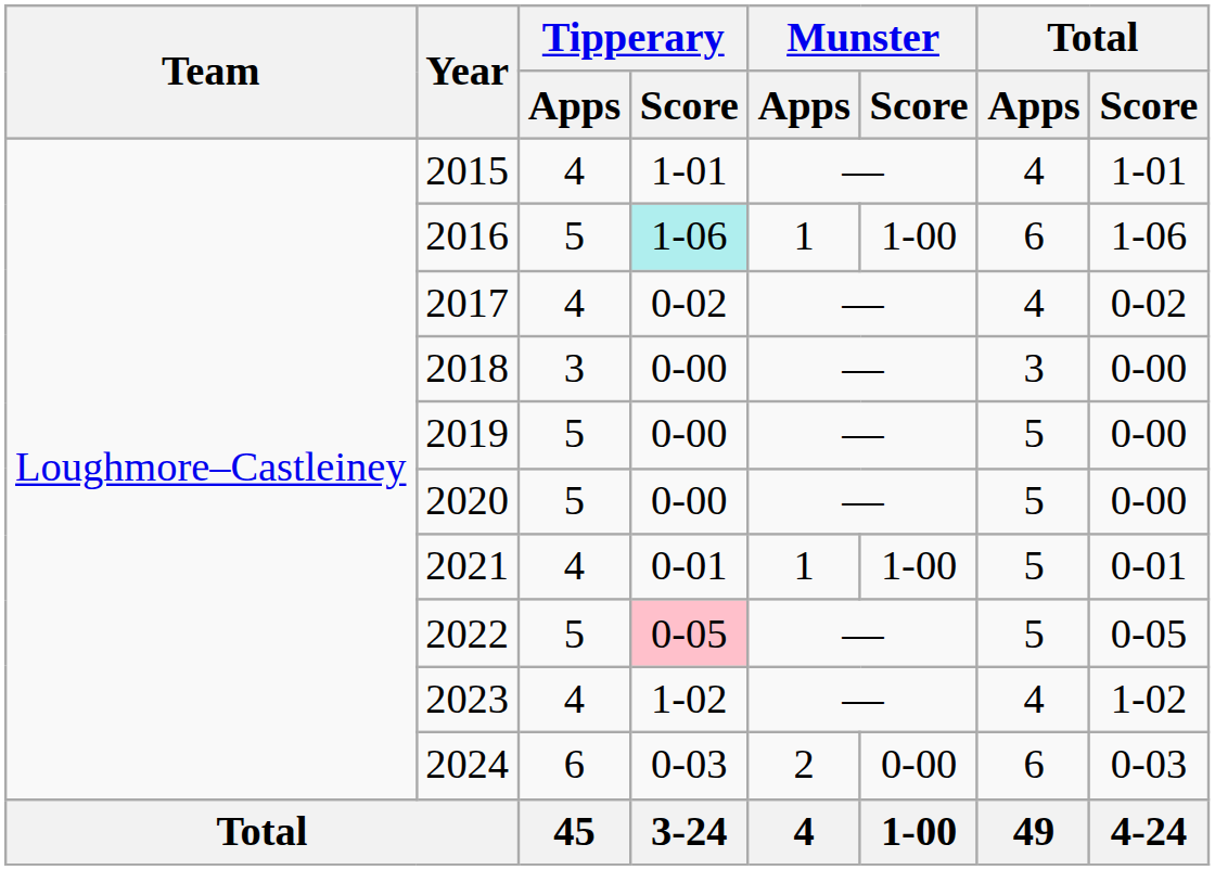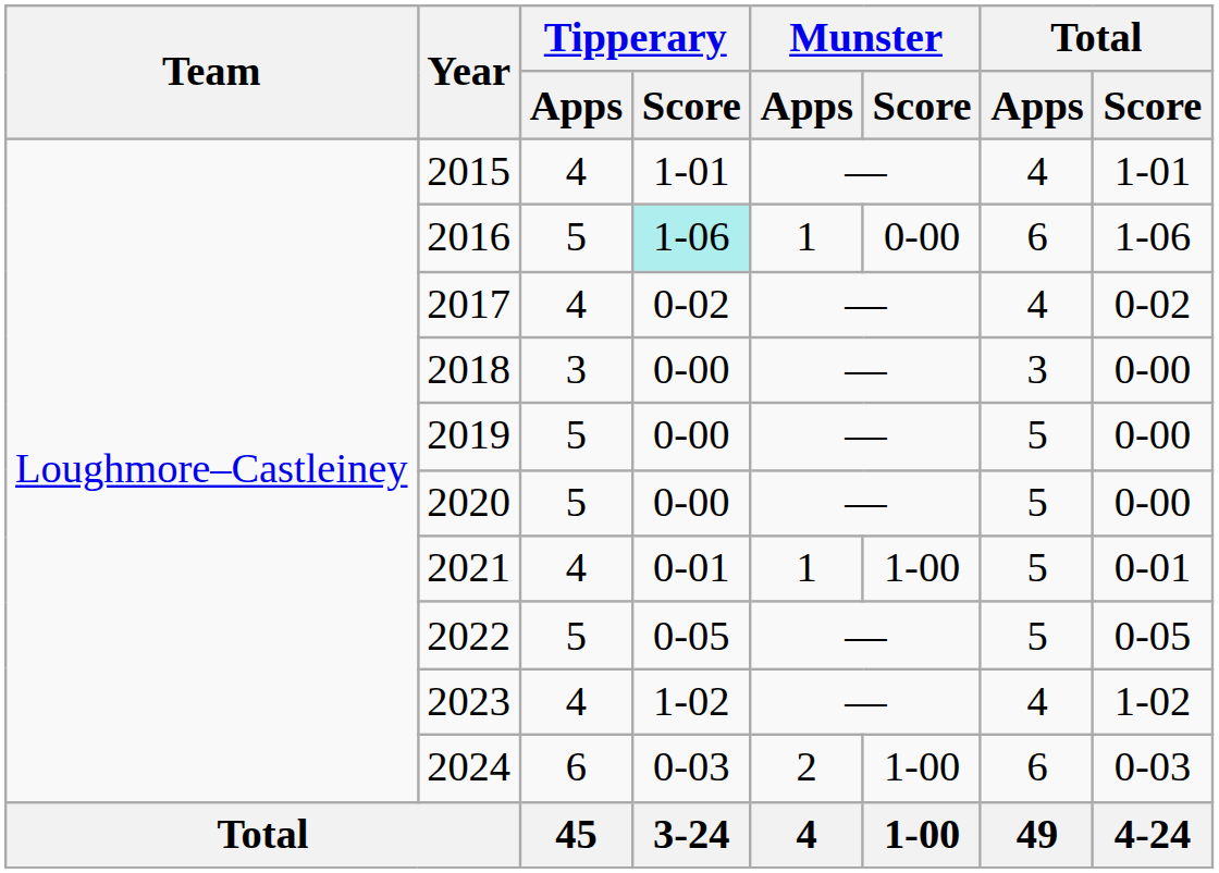2016 | Munster / Score: 1-00 -> 0-00
2022 | Tipperary / Score: pink background -> no background
2024 | Munster / Score: 0-00 -> 1-00
